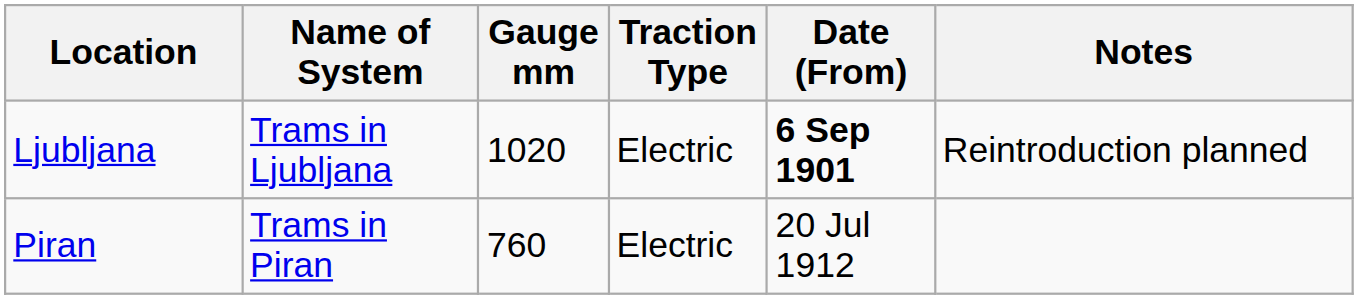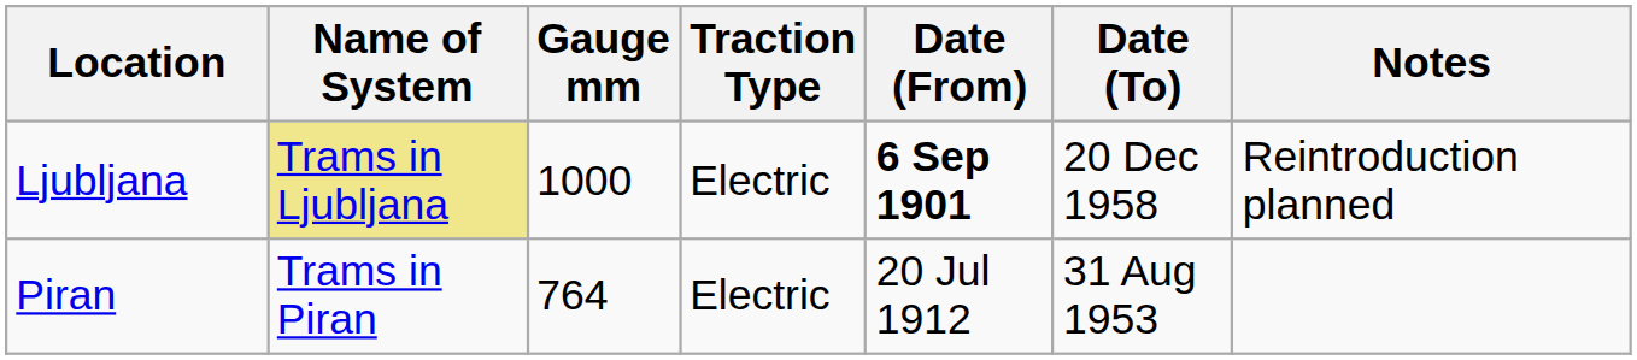+ column: Date (To) | 20 Dec 1958 | 31 Aug 1953
Ljubljana | Name of System: no background -> khaki background
Ljubljana | Gauge mm: 1020 -> 1000
Piran | Gauge mm: 760 -> 764
